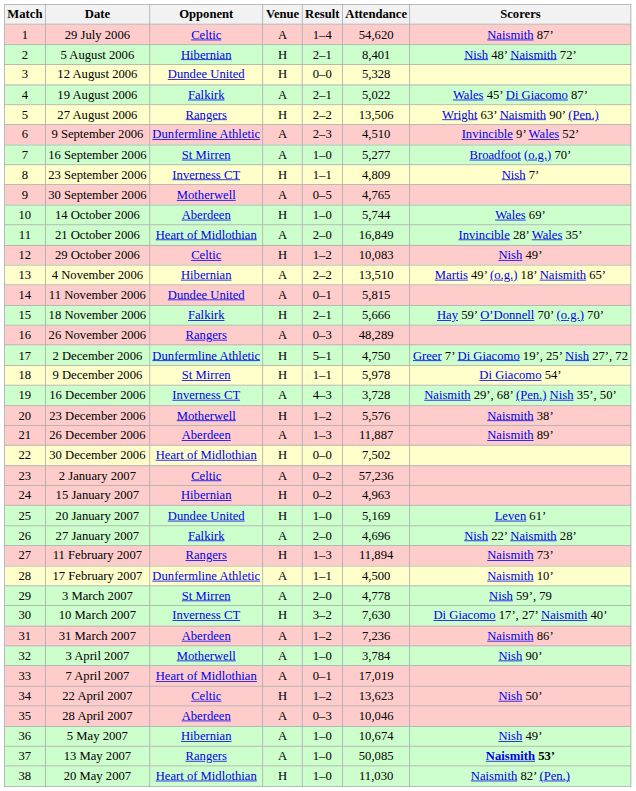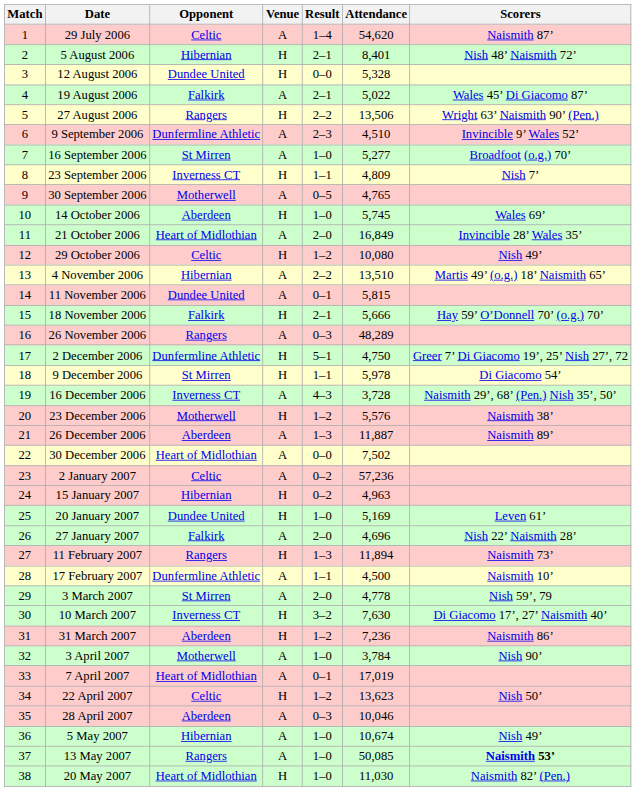14 October 2006 | Attendance: 5,744 -> 5,745
29 October 2006 | Attendance: 10,083 -> 10,080
30 December 2006 | Venue: H -> A
31 March 2007 | Venue: A -> H
